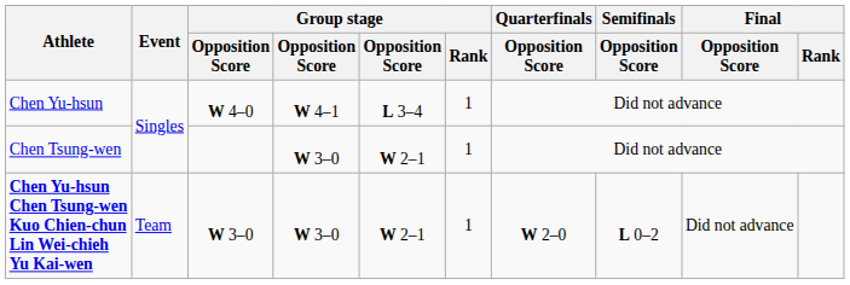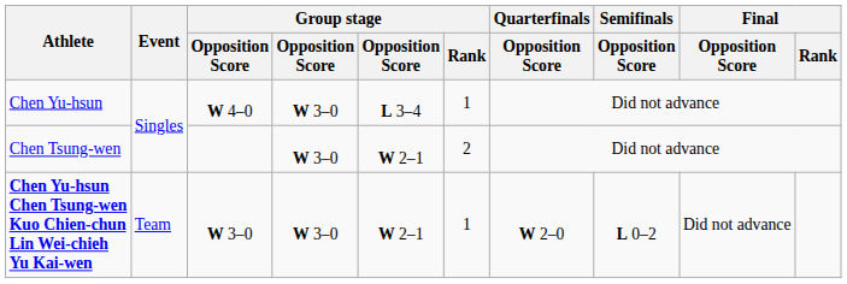Chen Yu-hsun | column 4: W 4–1 -> W 3–0
Chen Tsung-wen | Group stage / Rank: 1 -> 2
